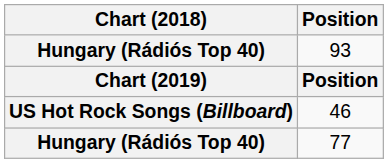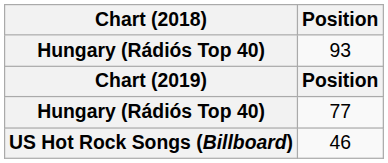rows swapped: 77 <-> 46
